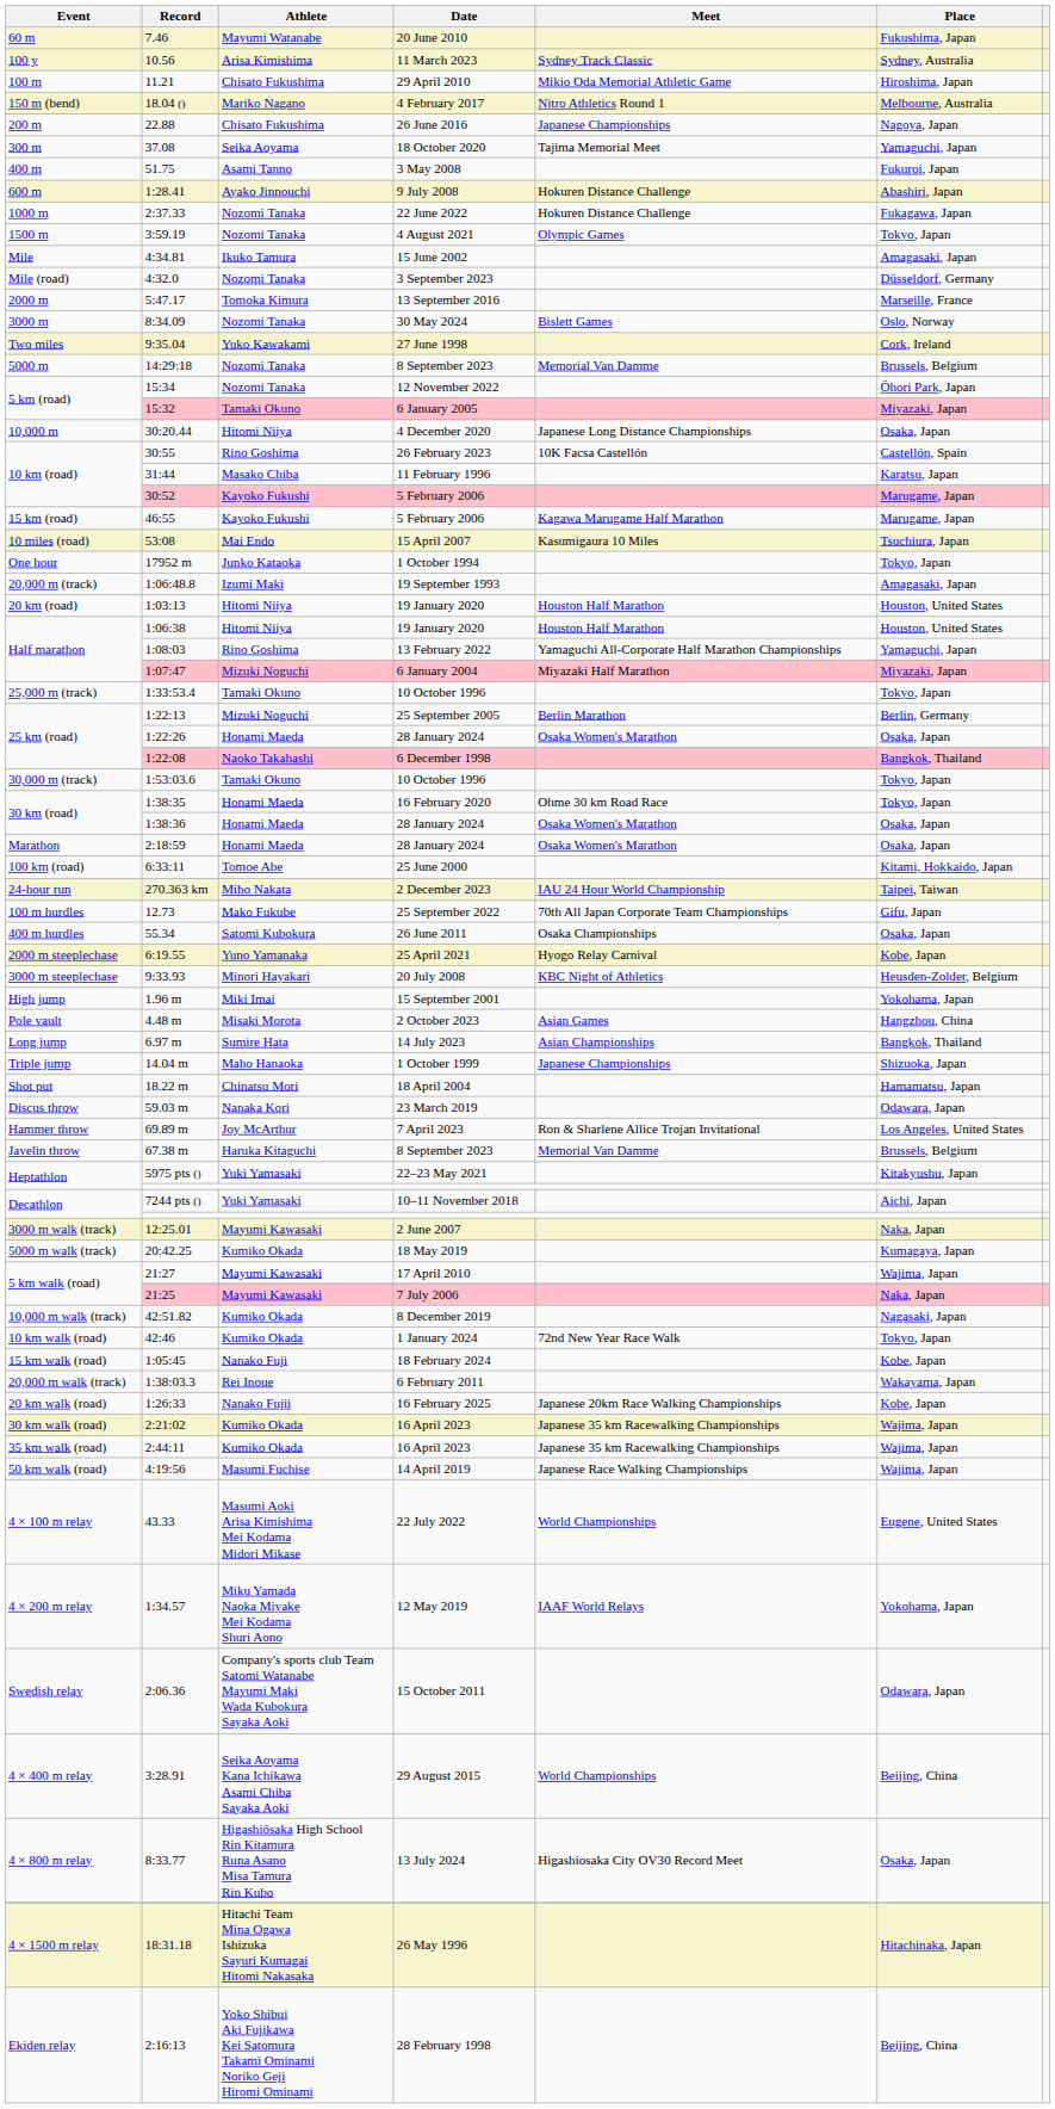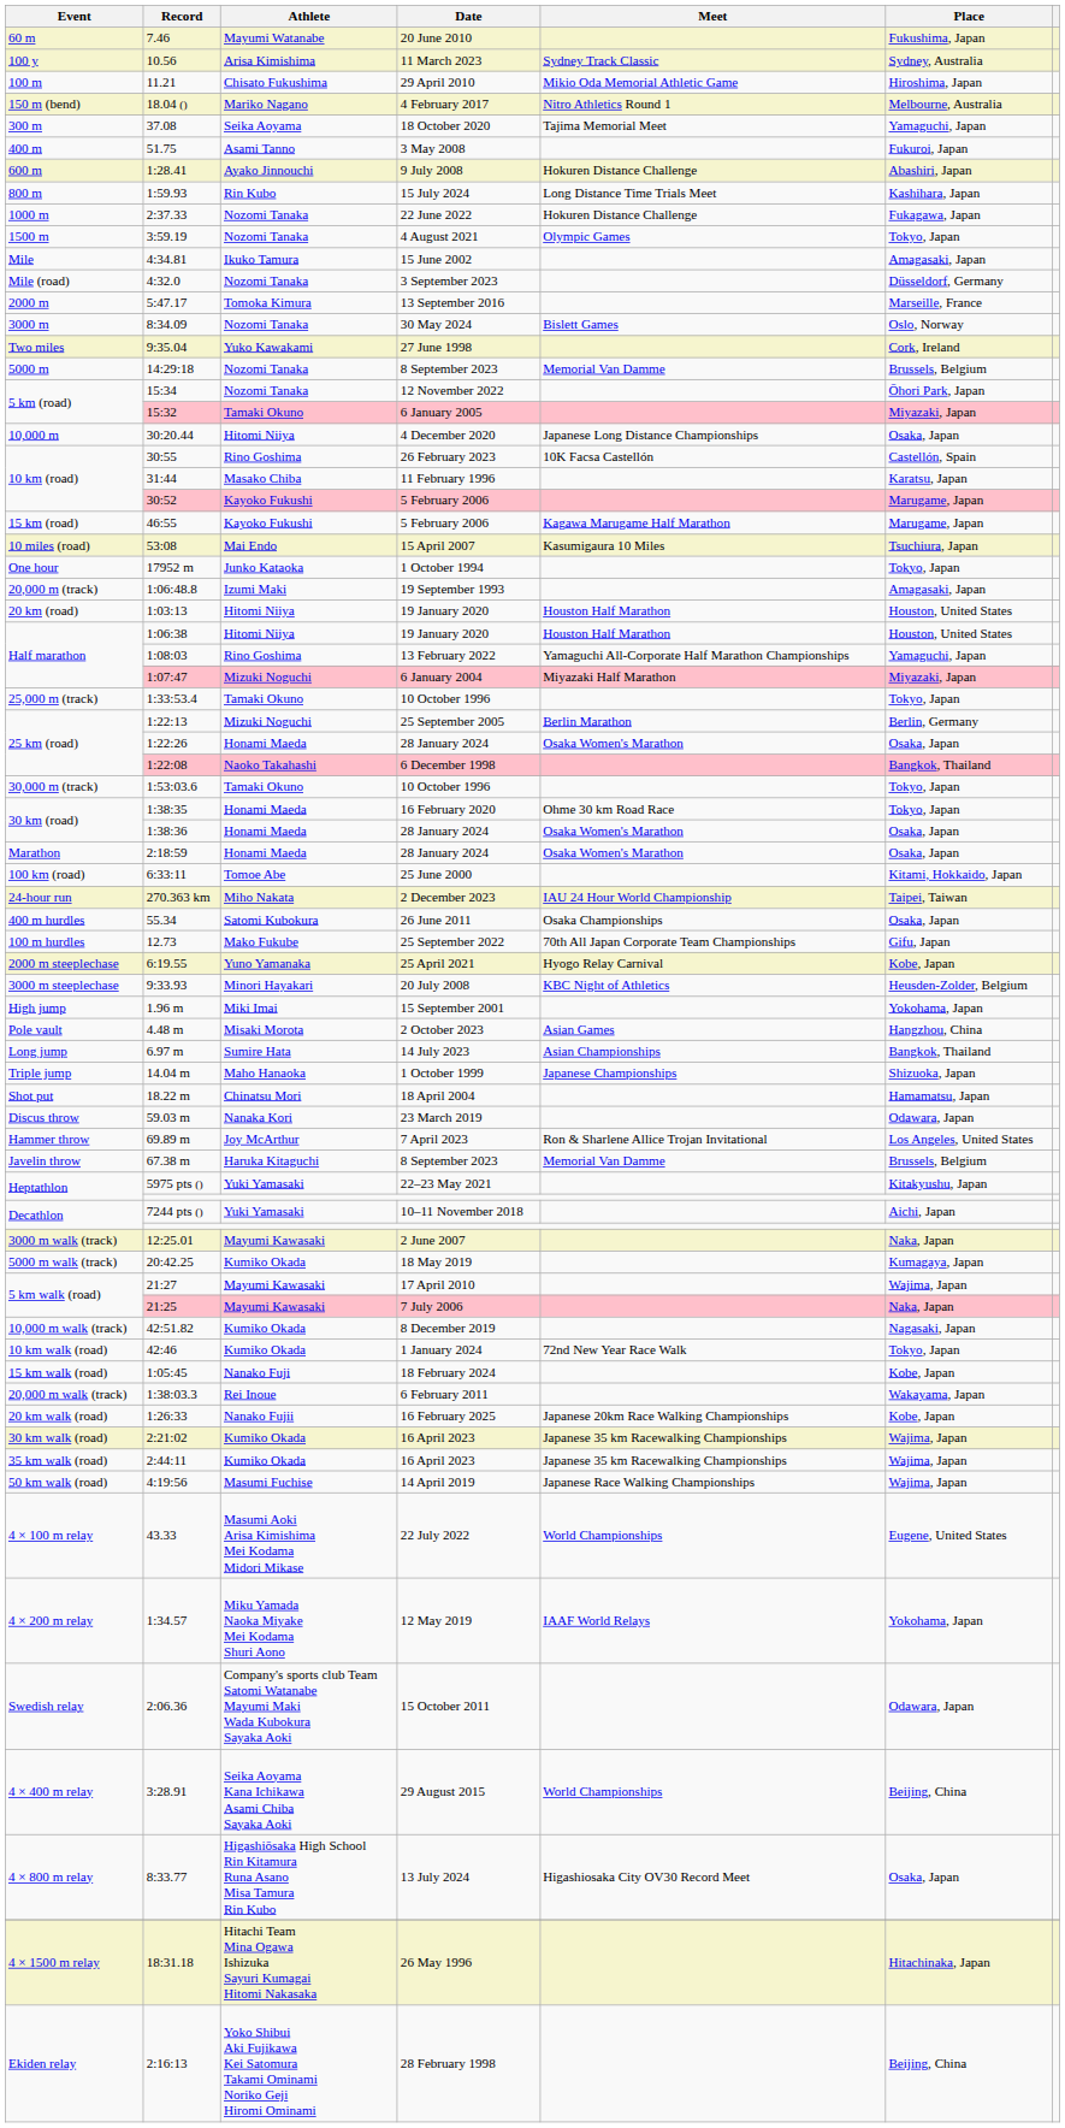- row: 200 m | 22.88 | Chisato Fukushima | 26 June 2016 | Japanese Championships | Nagoya, Japan
+ row: 800 m | 1:59.93 | Rin Kubo | 15 July 2024 | Long Distance Time Trials Meet | Kashihara, Japan
rows swapped: 12.73 <-> 55.34
